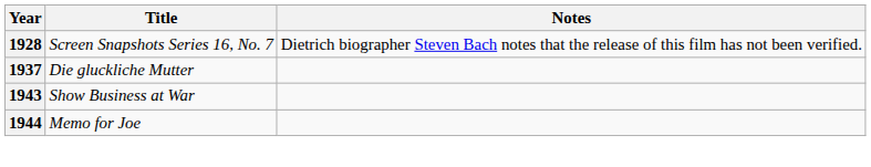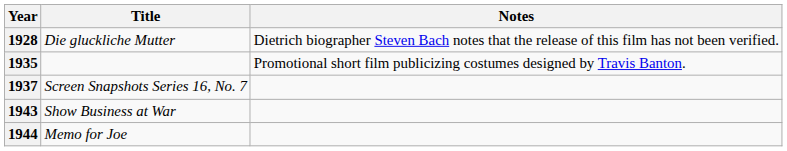1928 | Title: Screen Snapshots Series 16, No. 7 -> Die gluckliche Mutter
+ row: 1935 | Promotional short film publicizing costumes designed by Travis Banton.
1937 | Title: Die gluckliche Mutter -> Screen Snapshots Series 16, No. 7
